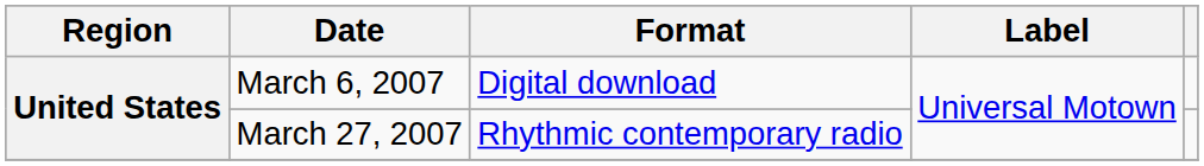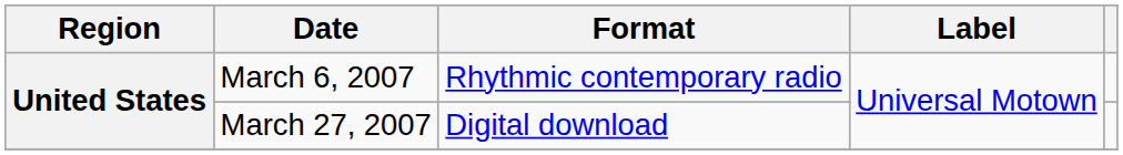March 6, 2007 | Format: Digital download -> Rhythmic contemporary radio
March 27, 2007 | Format: Rhythmic contemporary radio -> Digital download
